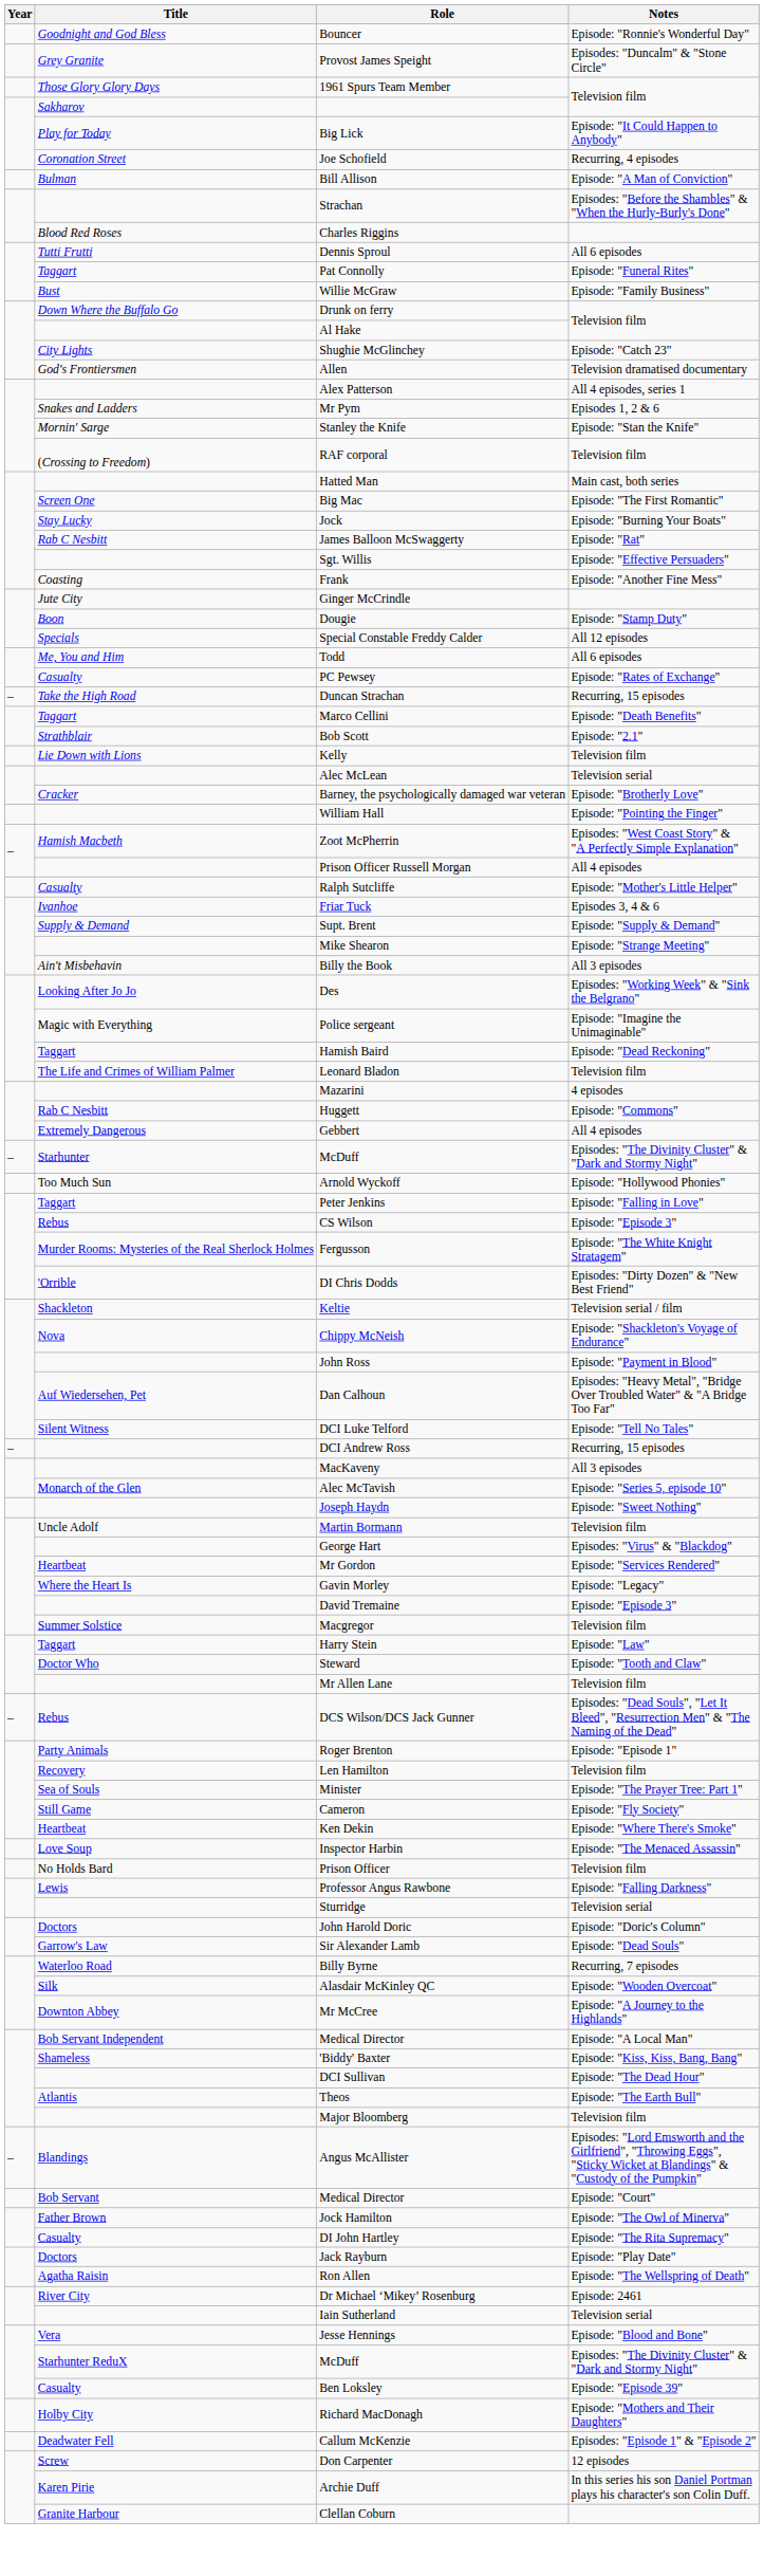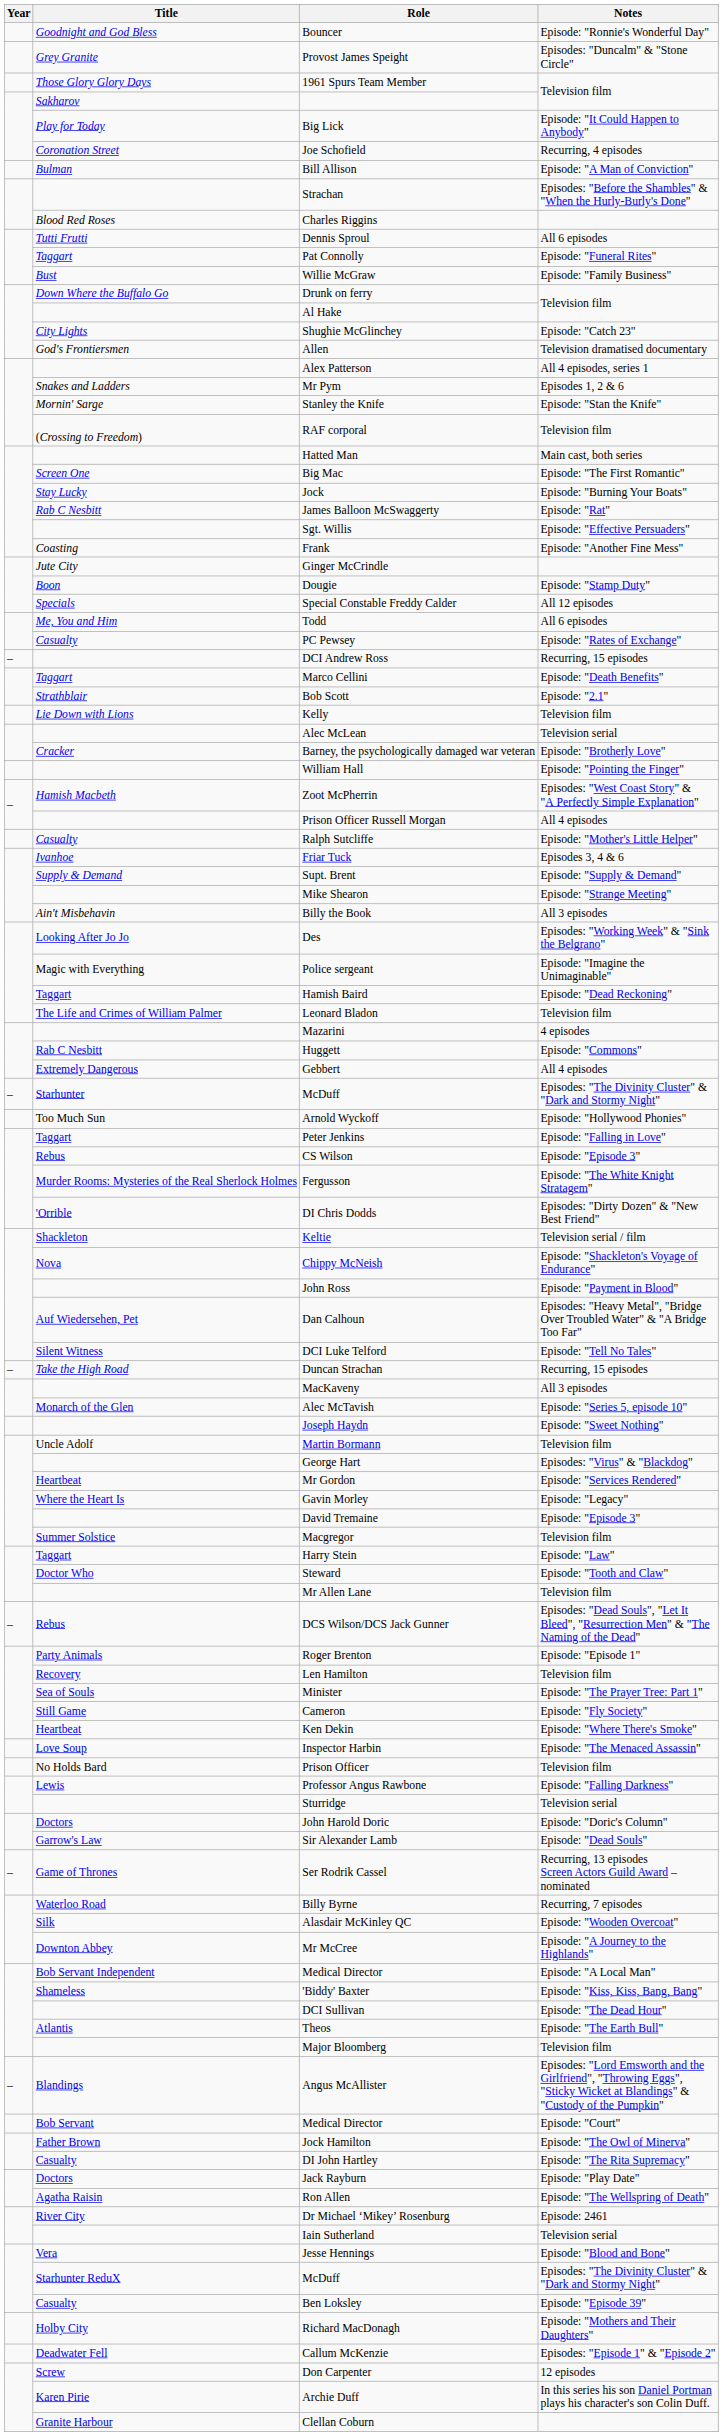rows swapped: Duncan Strachan <-> DCI Andrew Ross
+ row: – | Game of Thrones | Ser Rodrik Cassel | Recurring, 13 episodes Screen Actors Guild Award – nominated
